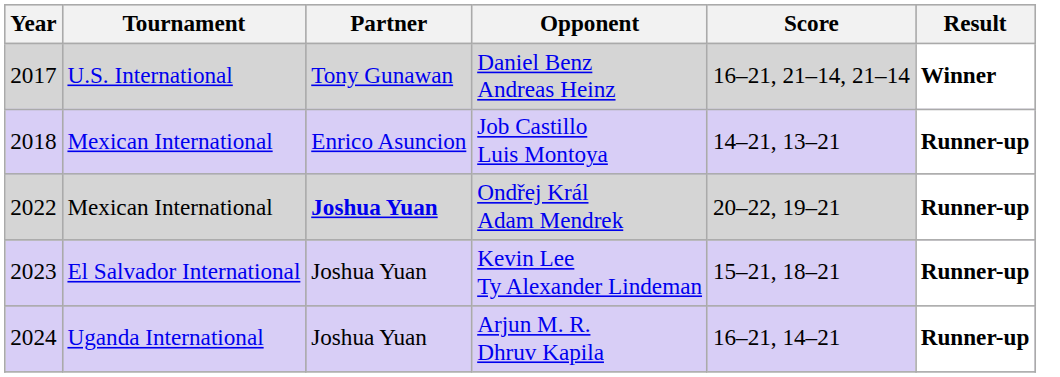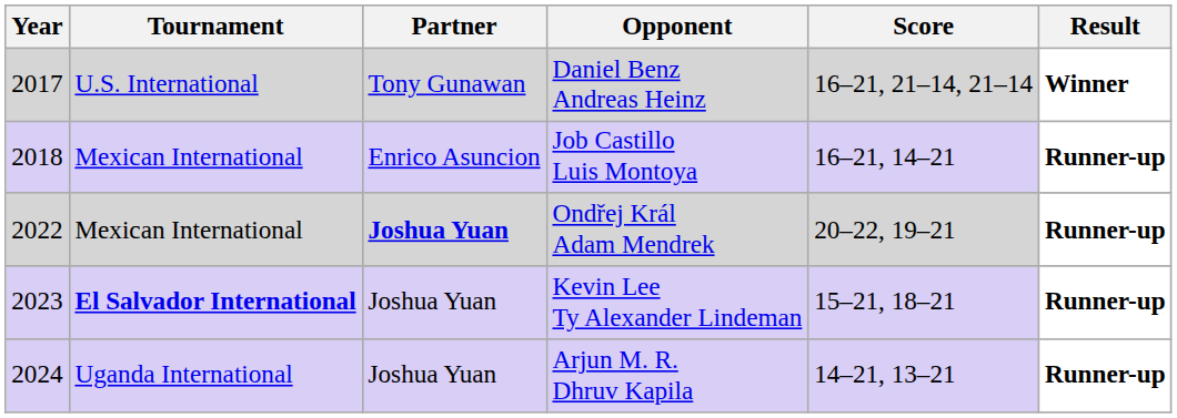Job Castillo Luis Montoya | Score: 14–21, 13–21 -> 16–21, 14–21
Kevin Lee Ty Alexander Lindeman | Tournament: normal -> bold
Arjun M. R. Dhruv Kapila | Score: 16–21, 14–21 -> 14–21, 13–21
